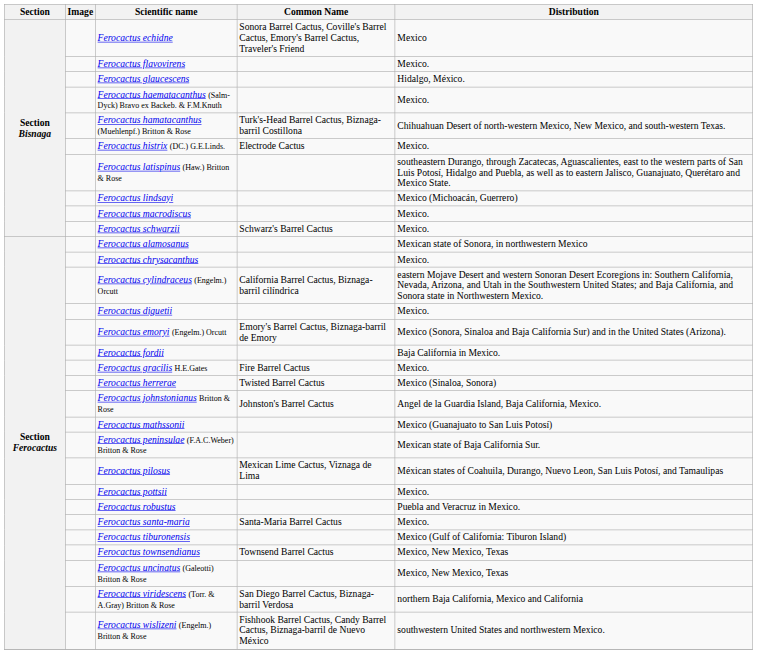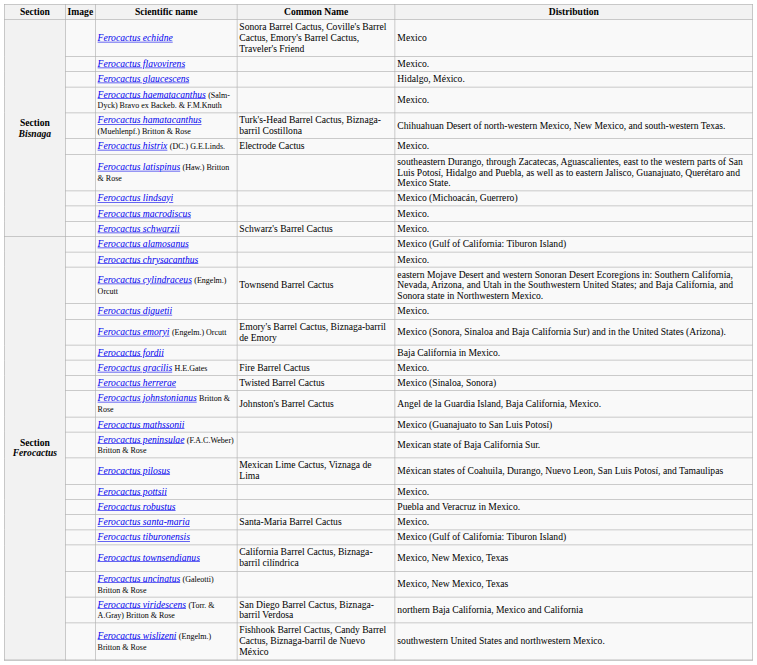Ferocactus alamosanus | Distribution: Mexican state of Sonora, in northwestern Mexico -> Mexico (Gulf of California: Tiburon Island)
Ferocactus cylindraceus (Engelm.) Orcutt | Common Name: California Barrel Cactus, Biznaga-barril cilíndrica -> Townsend Barrel Cactus
Ferocactus townsendianus | Common Name: Townsend Barrel Cactus -> California Barrel Cactus, Biznaga-barril cilíndrica
